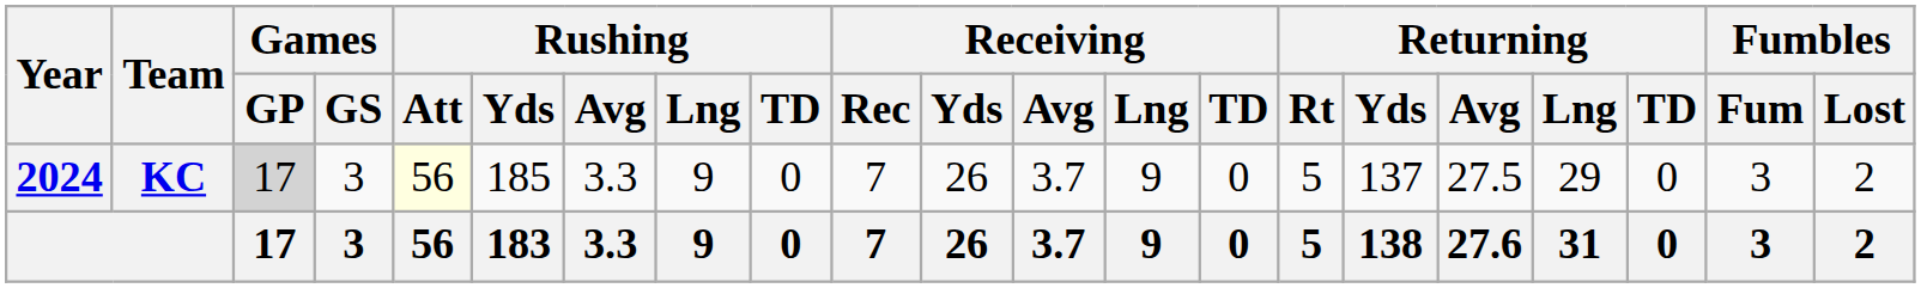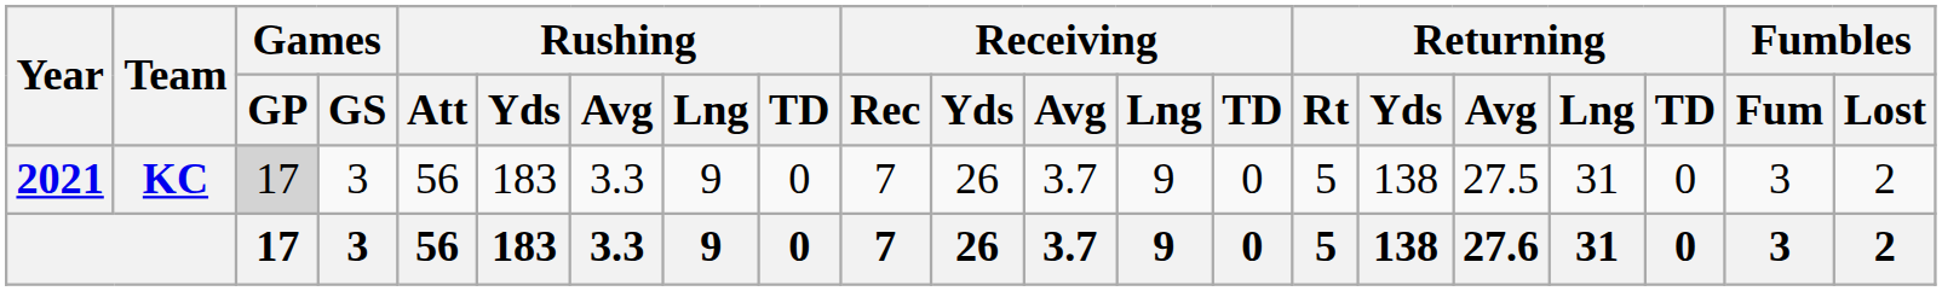KC | Year: 2024 -> 2021
KC | Rushing / Att: lightyellow background -> no background
KC | Rushing / Yds: 185 -> 183
KC | Returning / Yds: 137 -> 138
KC | Returning / Lng: 29 -> 31
